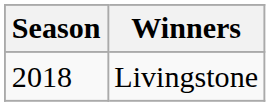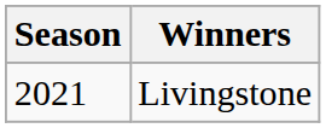Livingstone | Season: 2018 -> 2021
